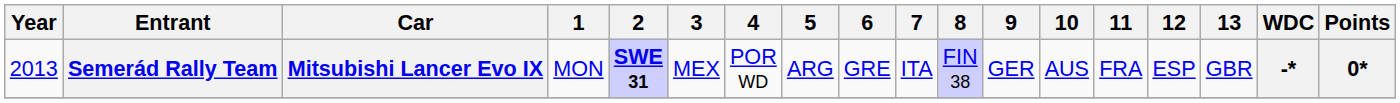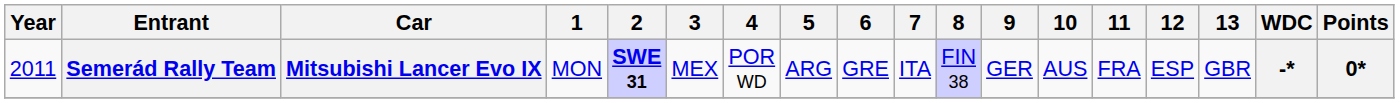Semerád Rally Team | Year: 2013 -> 2011
